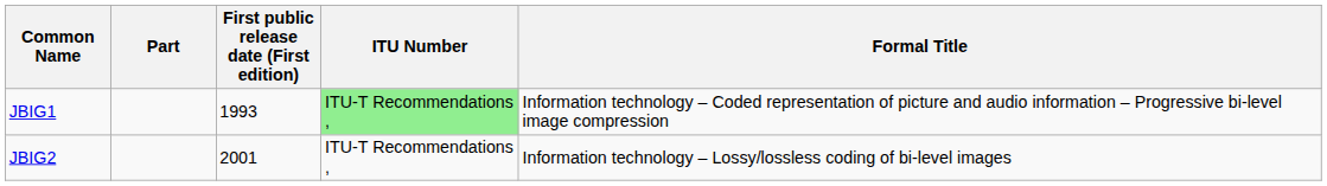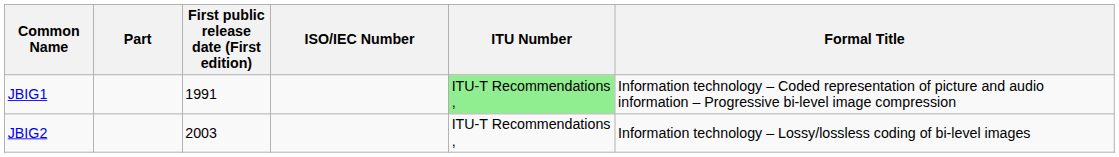+ column: ISO/IEC Number
JBIG1 | First public release date (First edition): 1993 -> 1991
JBIG2 | First public release date (First edition): 2001 -> 2003
